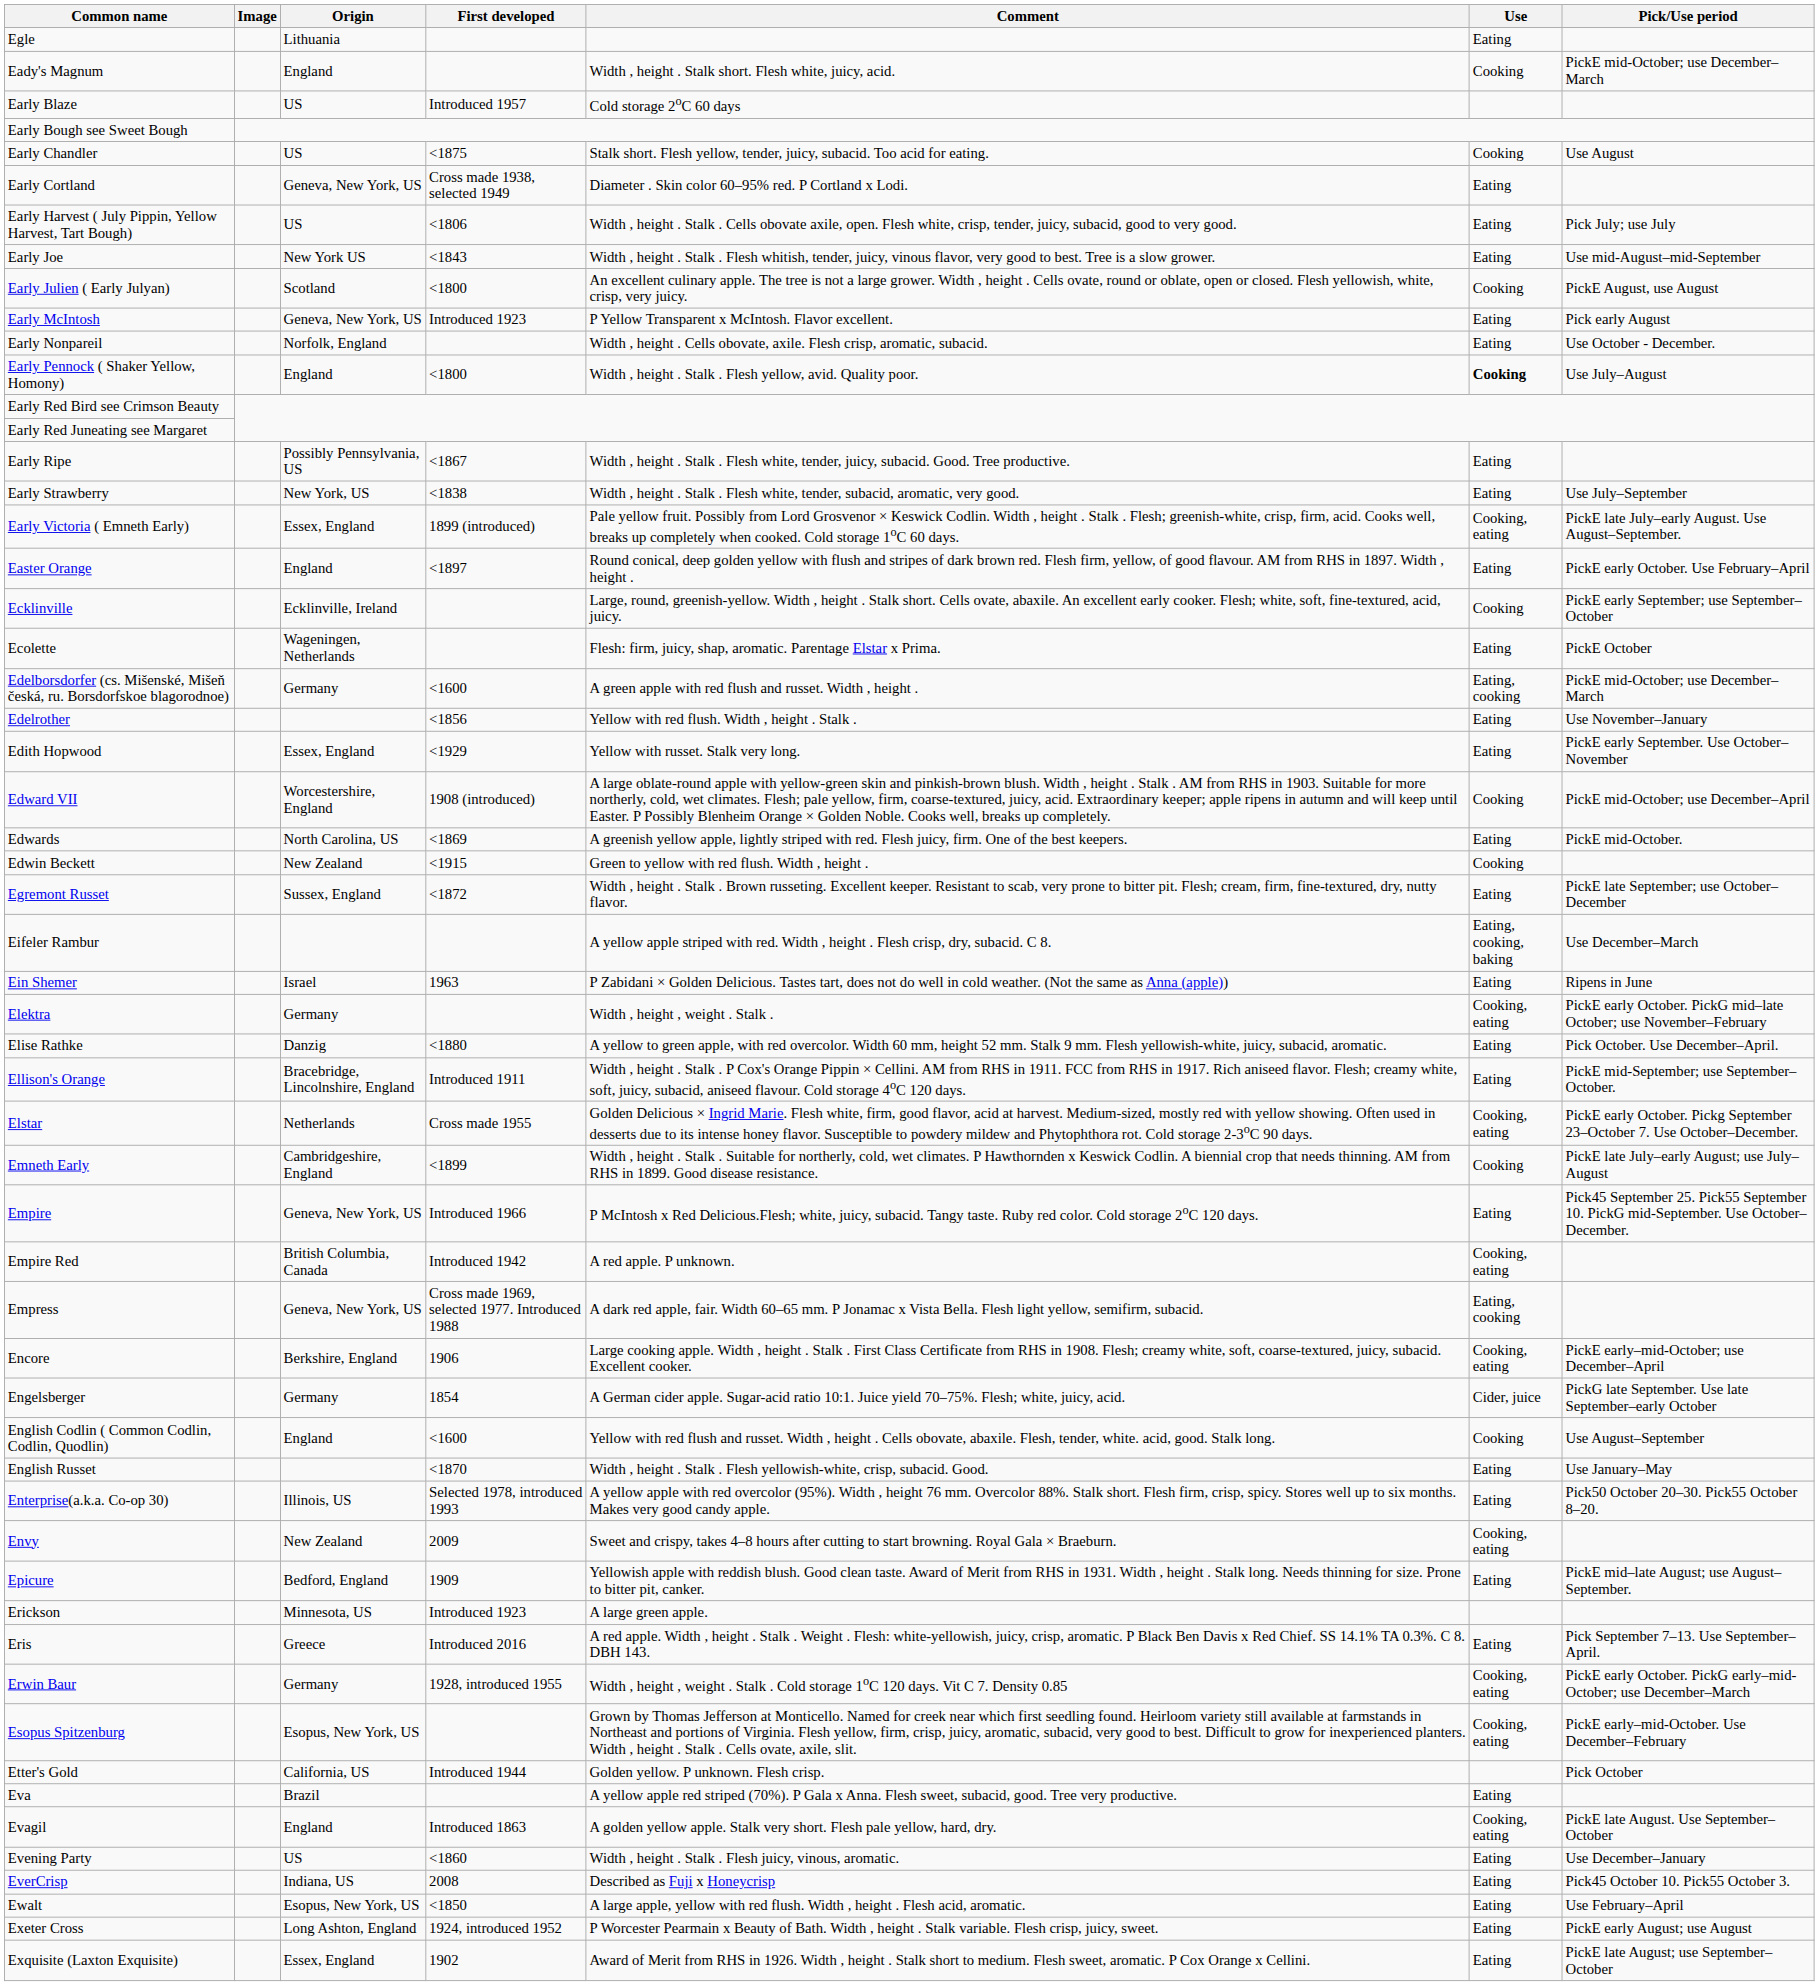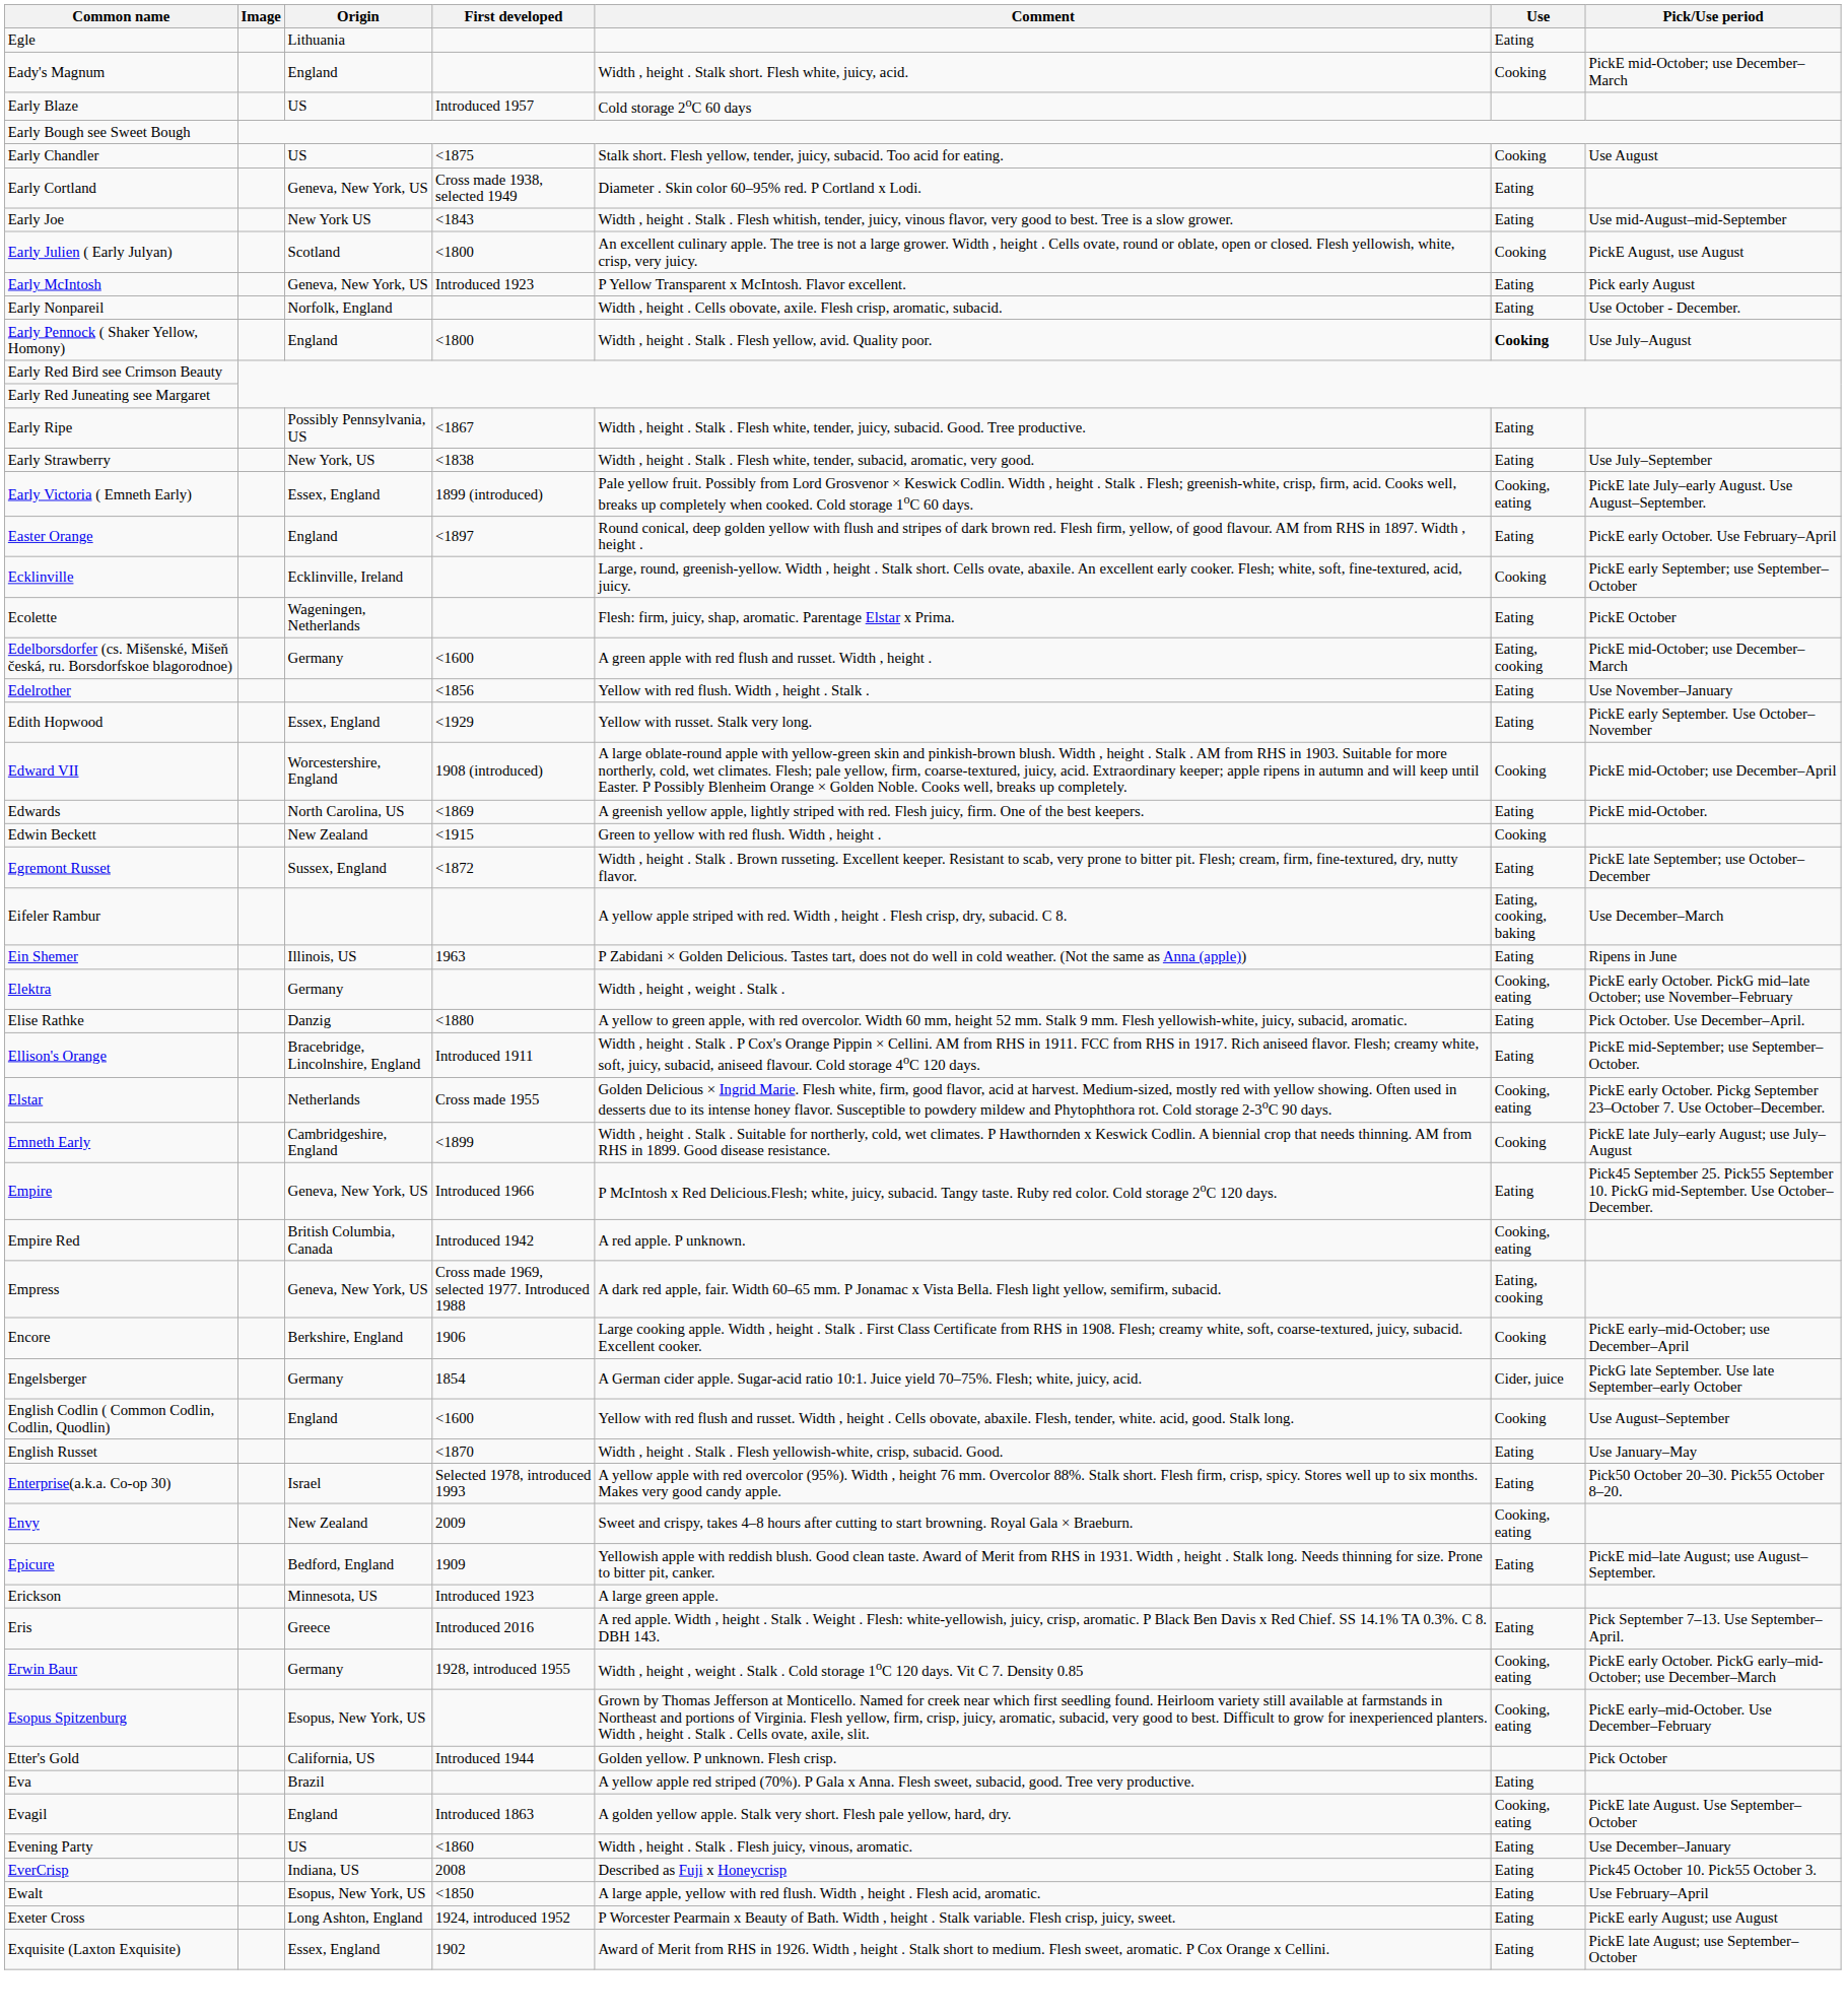- row: Early Harvest ( July Pippin, Yellow Harvest, Tart Bough) | US | <1806 | Width , height . Stalk . Cells obovate axile, open. Flesh white, crisp, tender, juicy, subacid, good to very good. | Eating | Pick July; use July
Ein Shemer | Origin: Israel -> Illinois, US
Encore | Use: Cooking, eating -> Cooking
Enterprise(a.k.a. Co-op 30) | Origin: Illinois, US -> Israel
